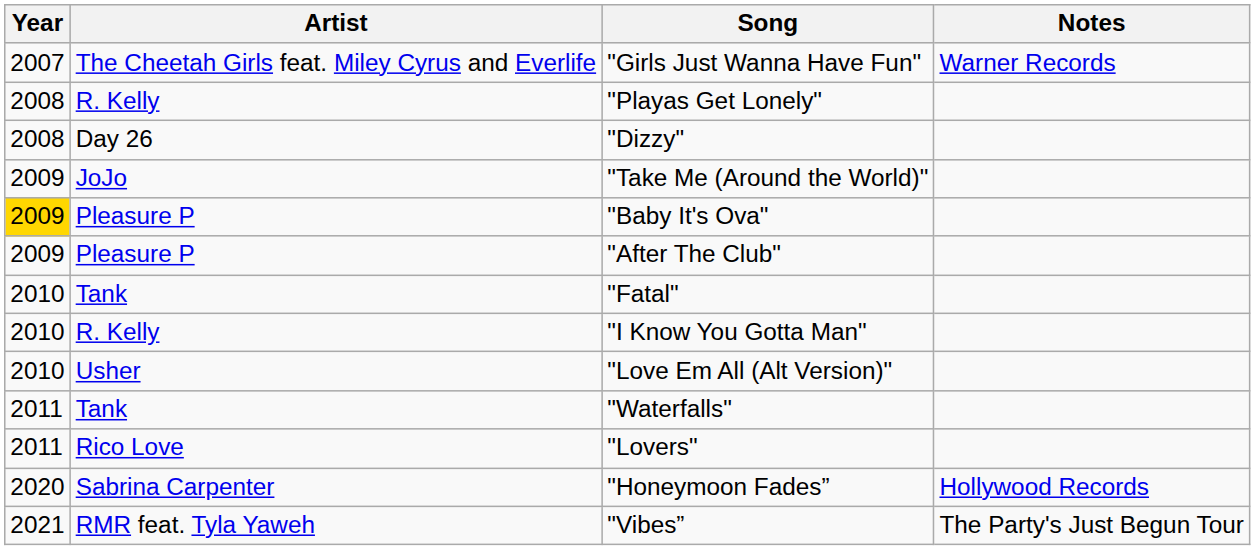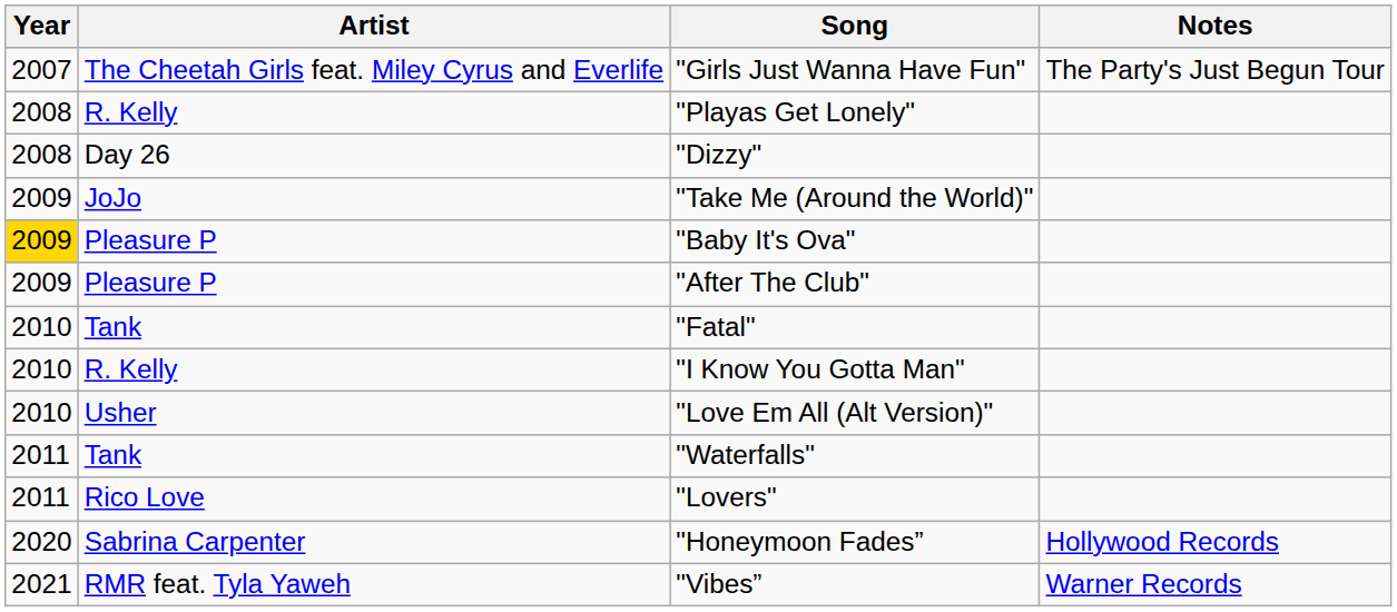"Girls Just Wanna Have Fun" | Notes: Warner Records -> The Party's Just Begun Tour
"Vibes” | Notes: The Party's Just Begun Tour -> Warner Records
